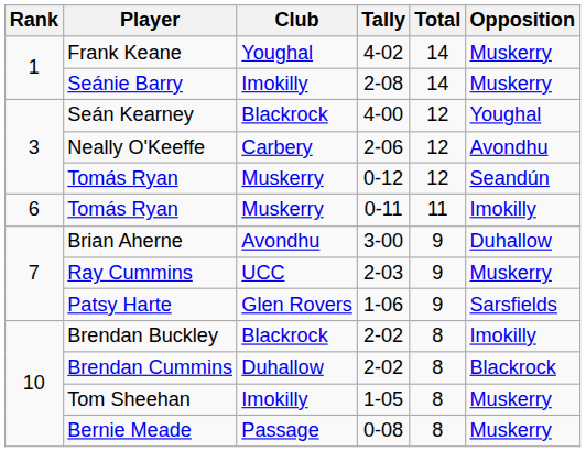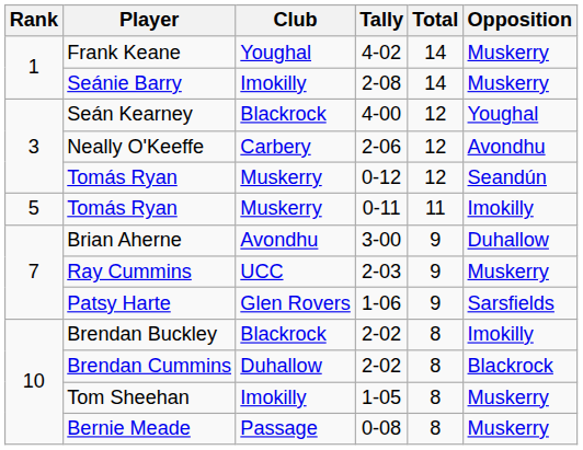Tomás Ryan / 0-11 | Rank: 6 -> 5
